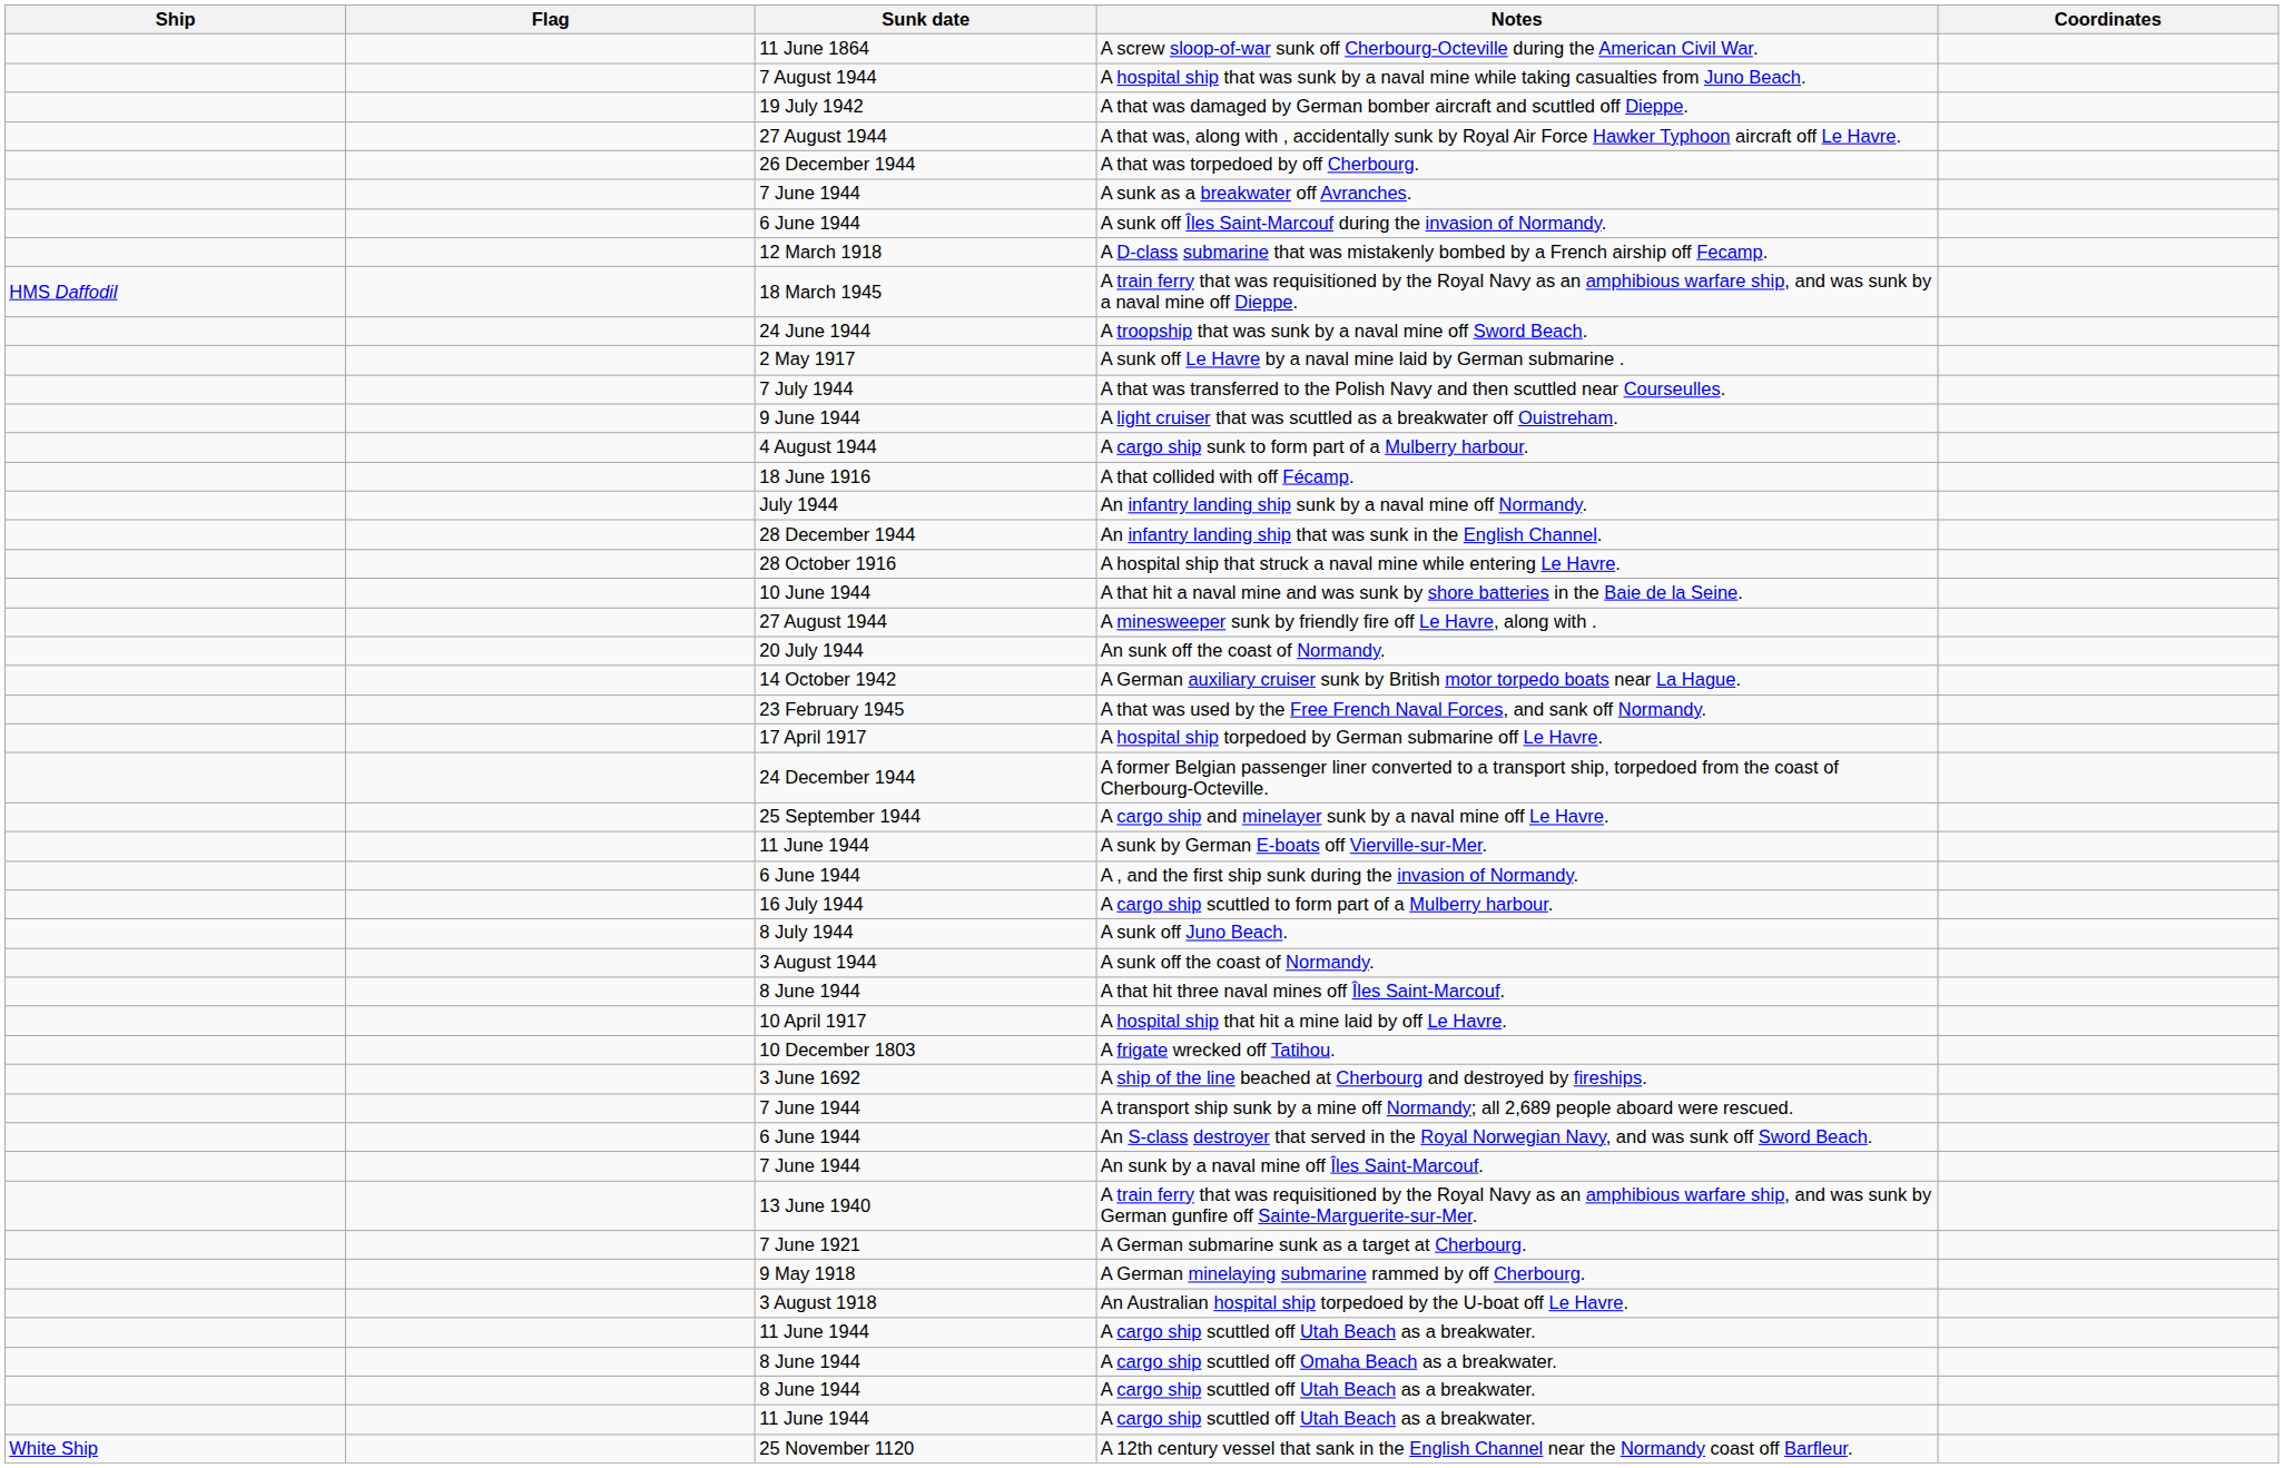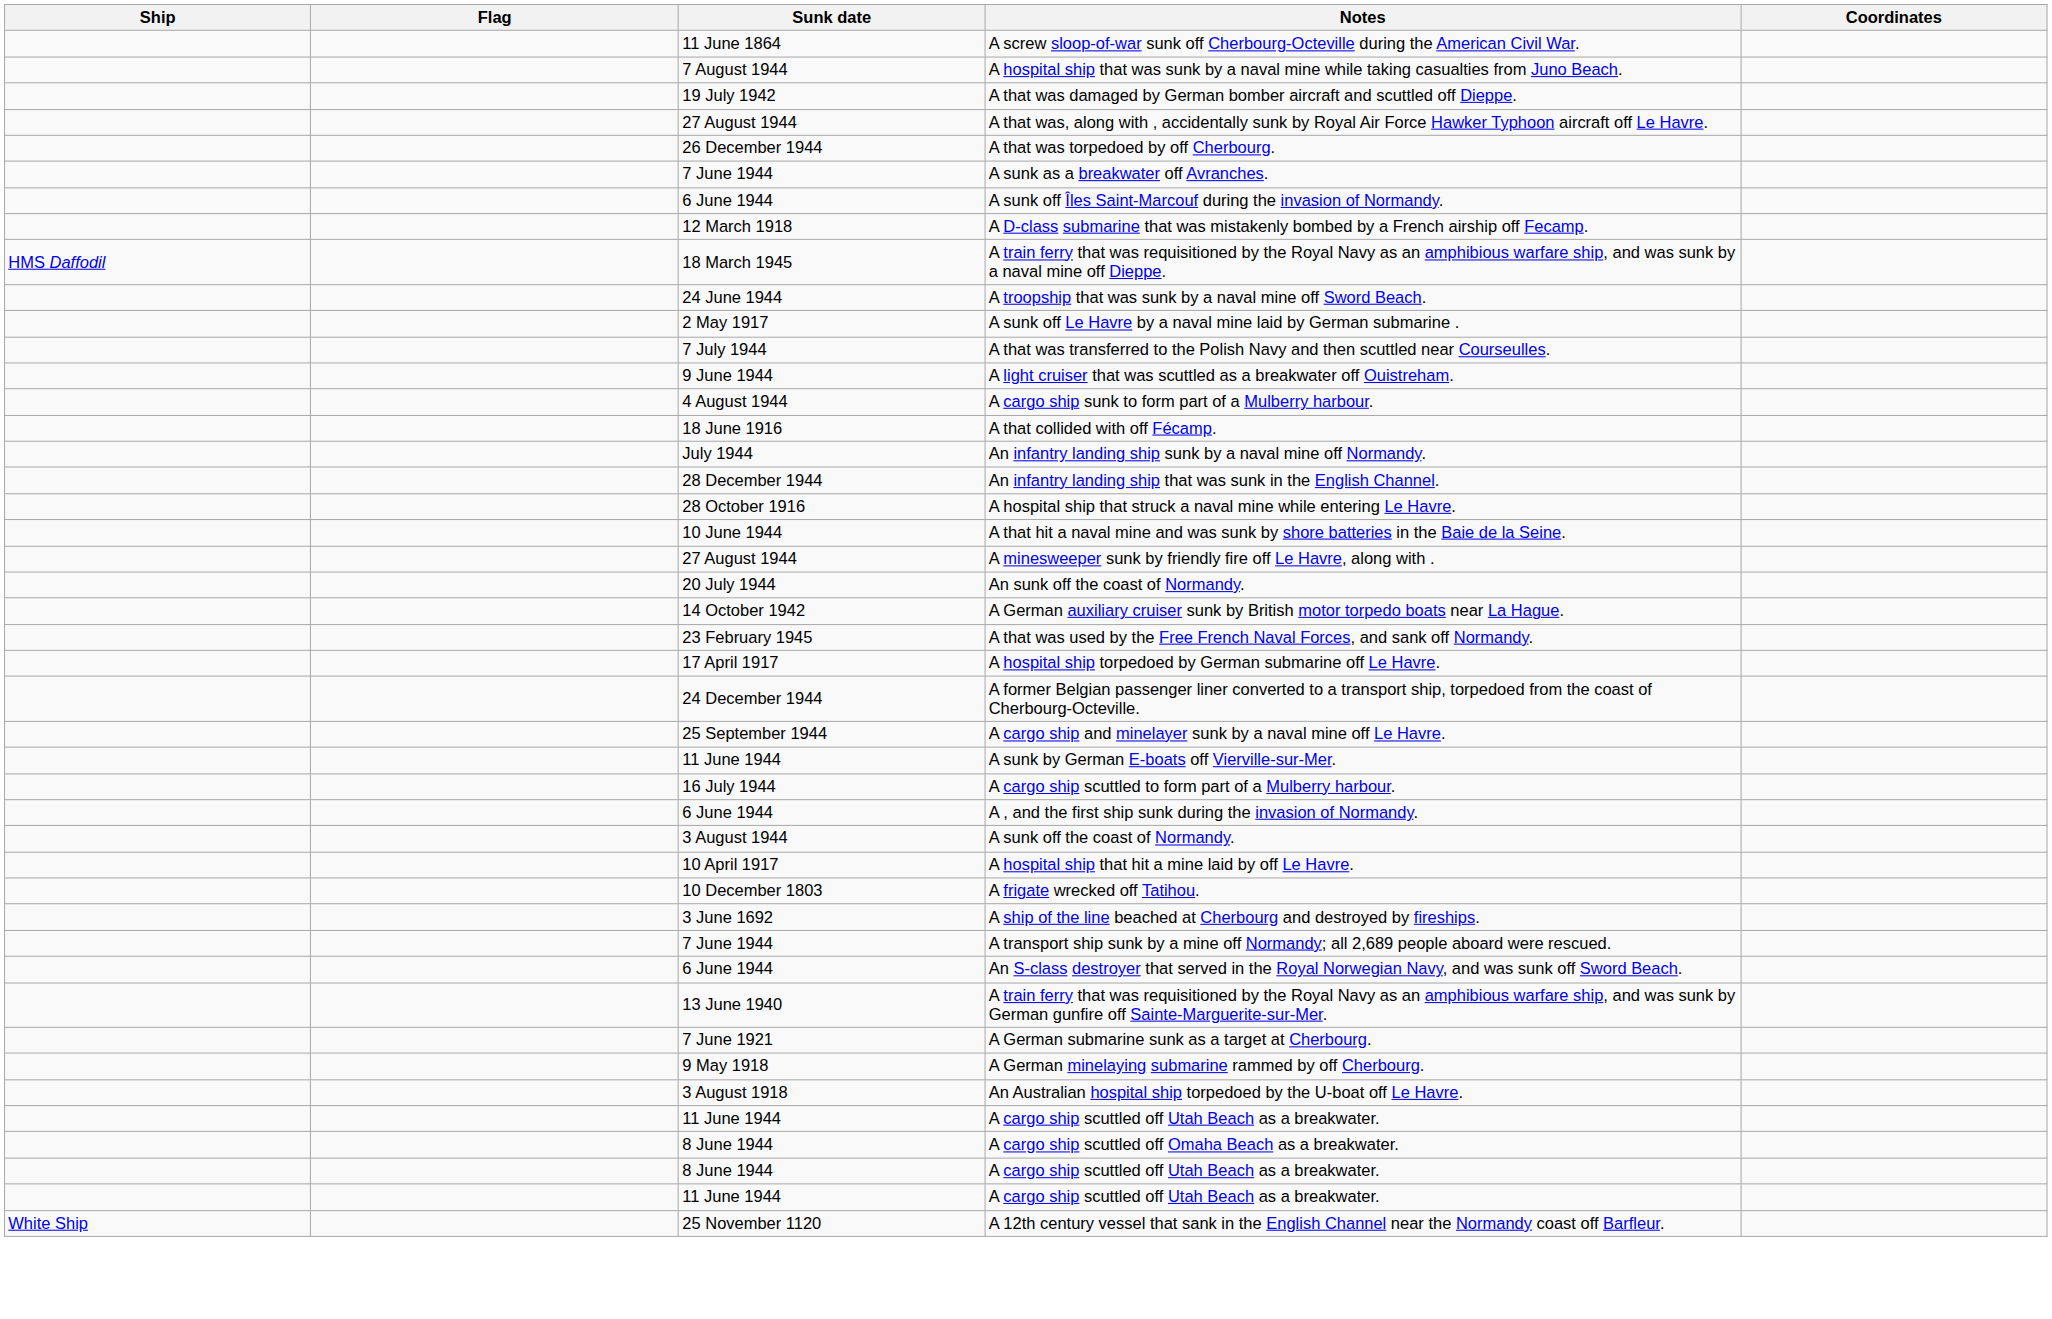rows swapped: A , and the first ship sunk during the invasion of Normandy. <-> A cargo ship scuttled to form part of a Mulberry harbour.
- row: 8 July 1944 | A sunk off Juno Beach.
- row: 8 June 1944 | A that hit three naval mines off Îles Saint-Marcouf.
- row: 7 June 1944 | An sunk by a naval mine off Îles Saint-Marcouf.
